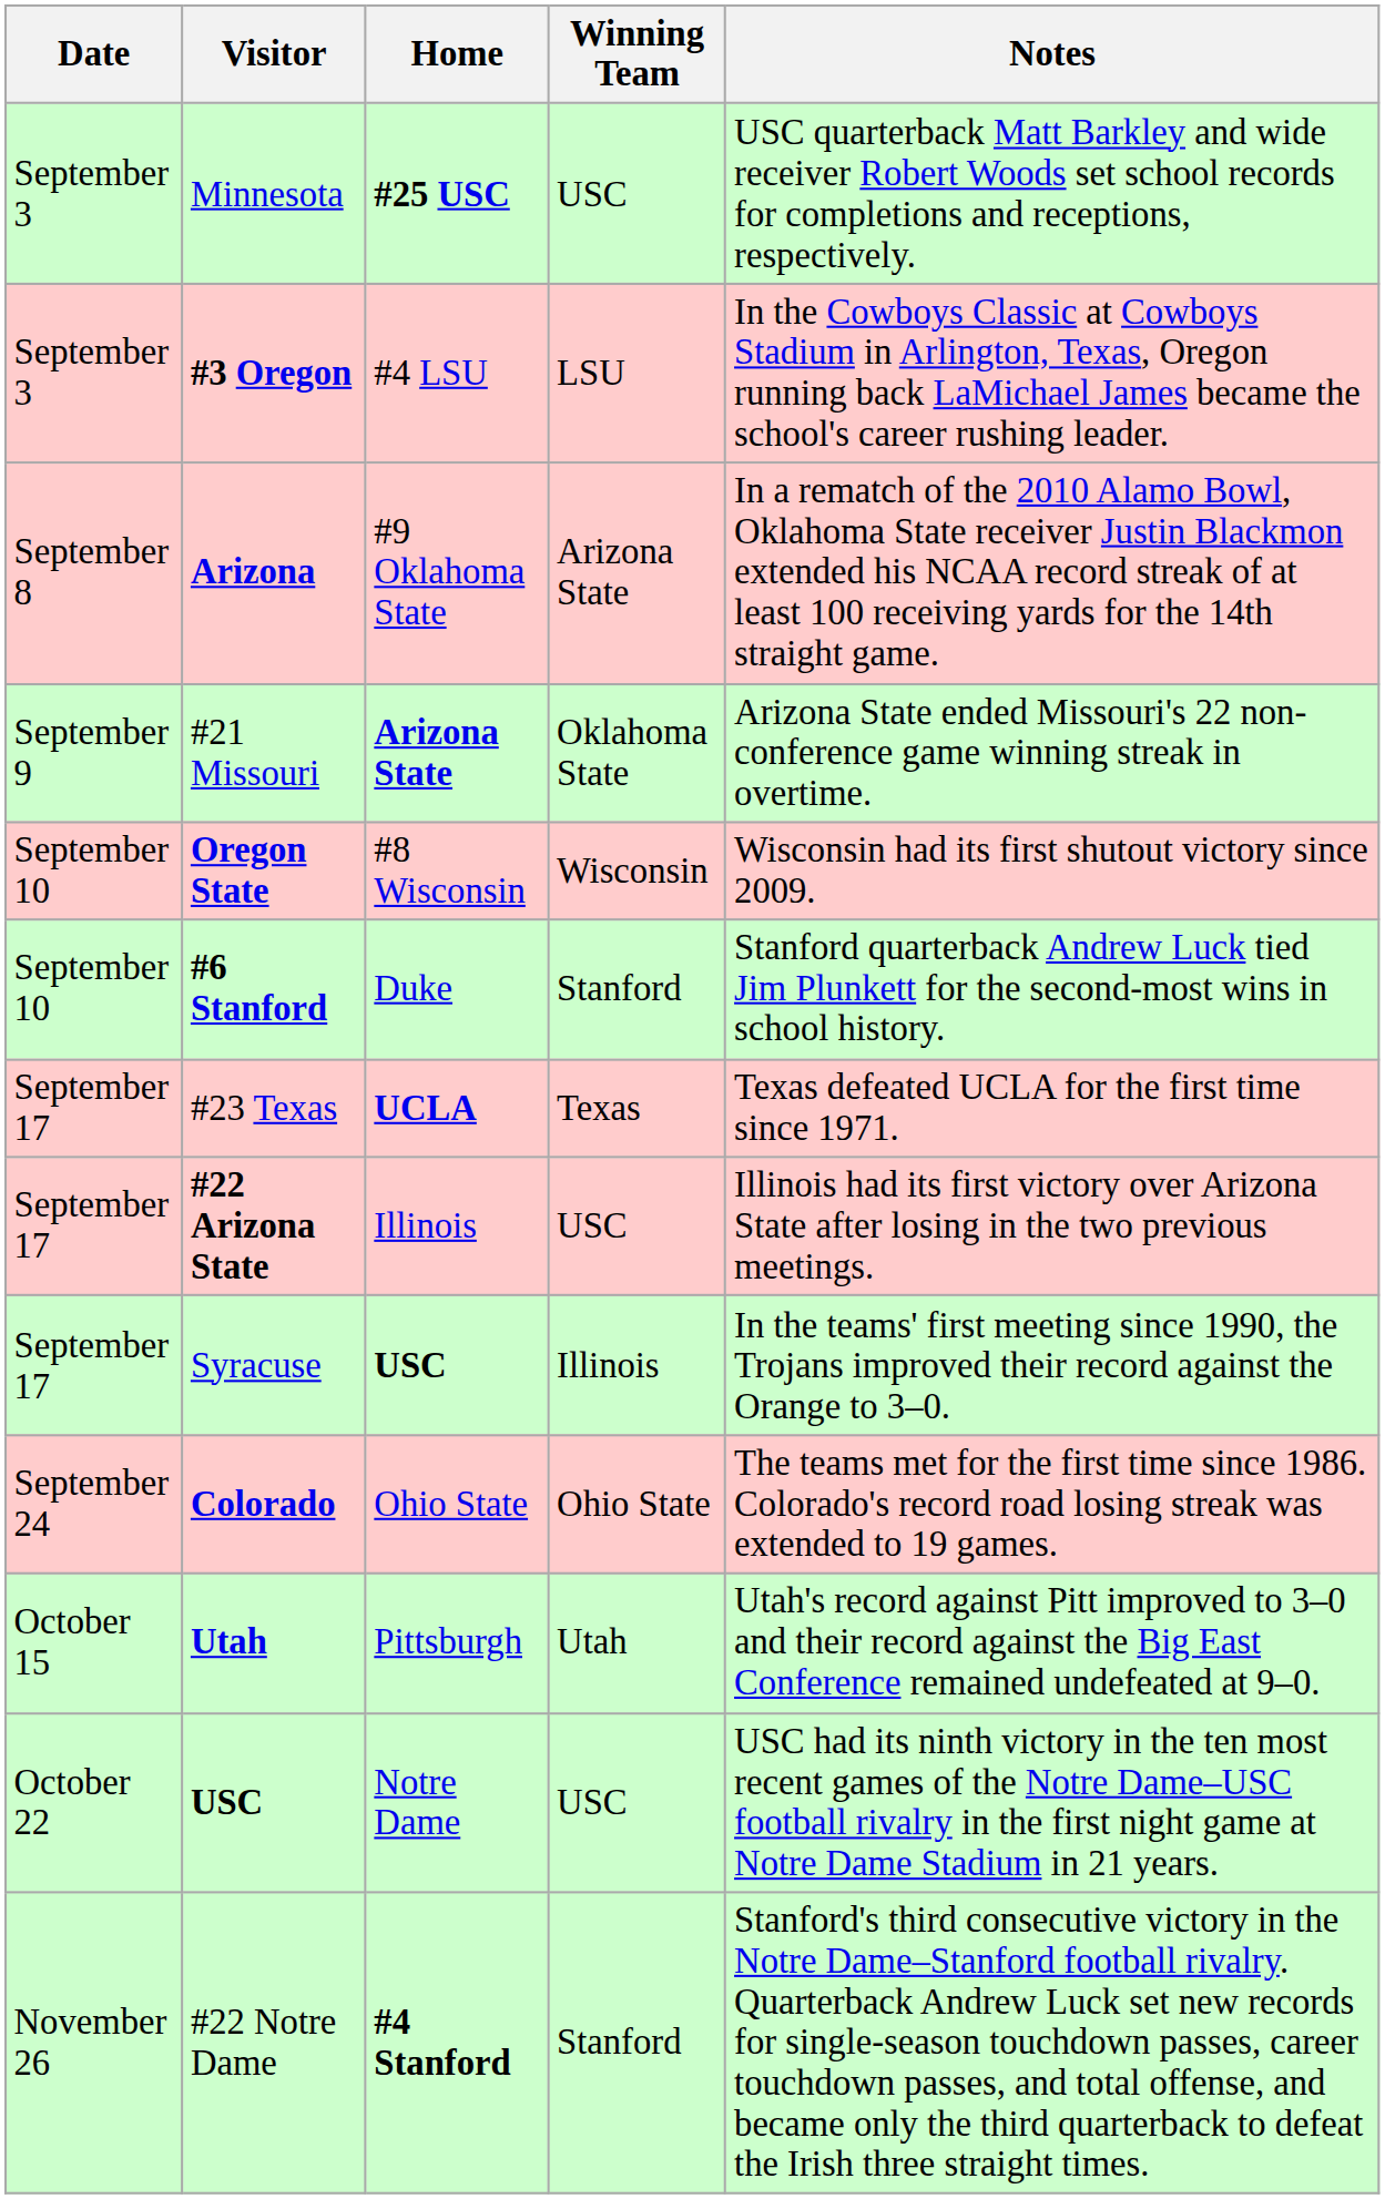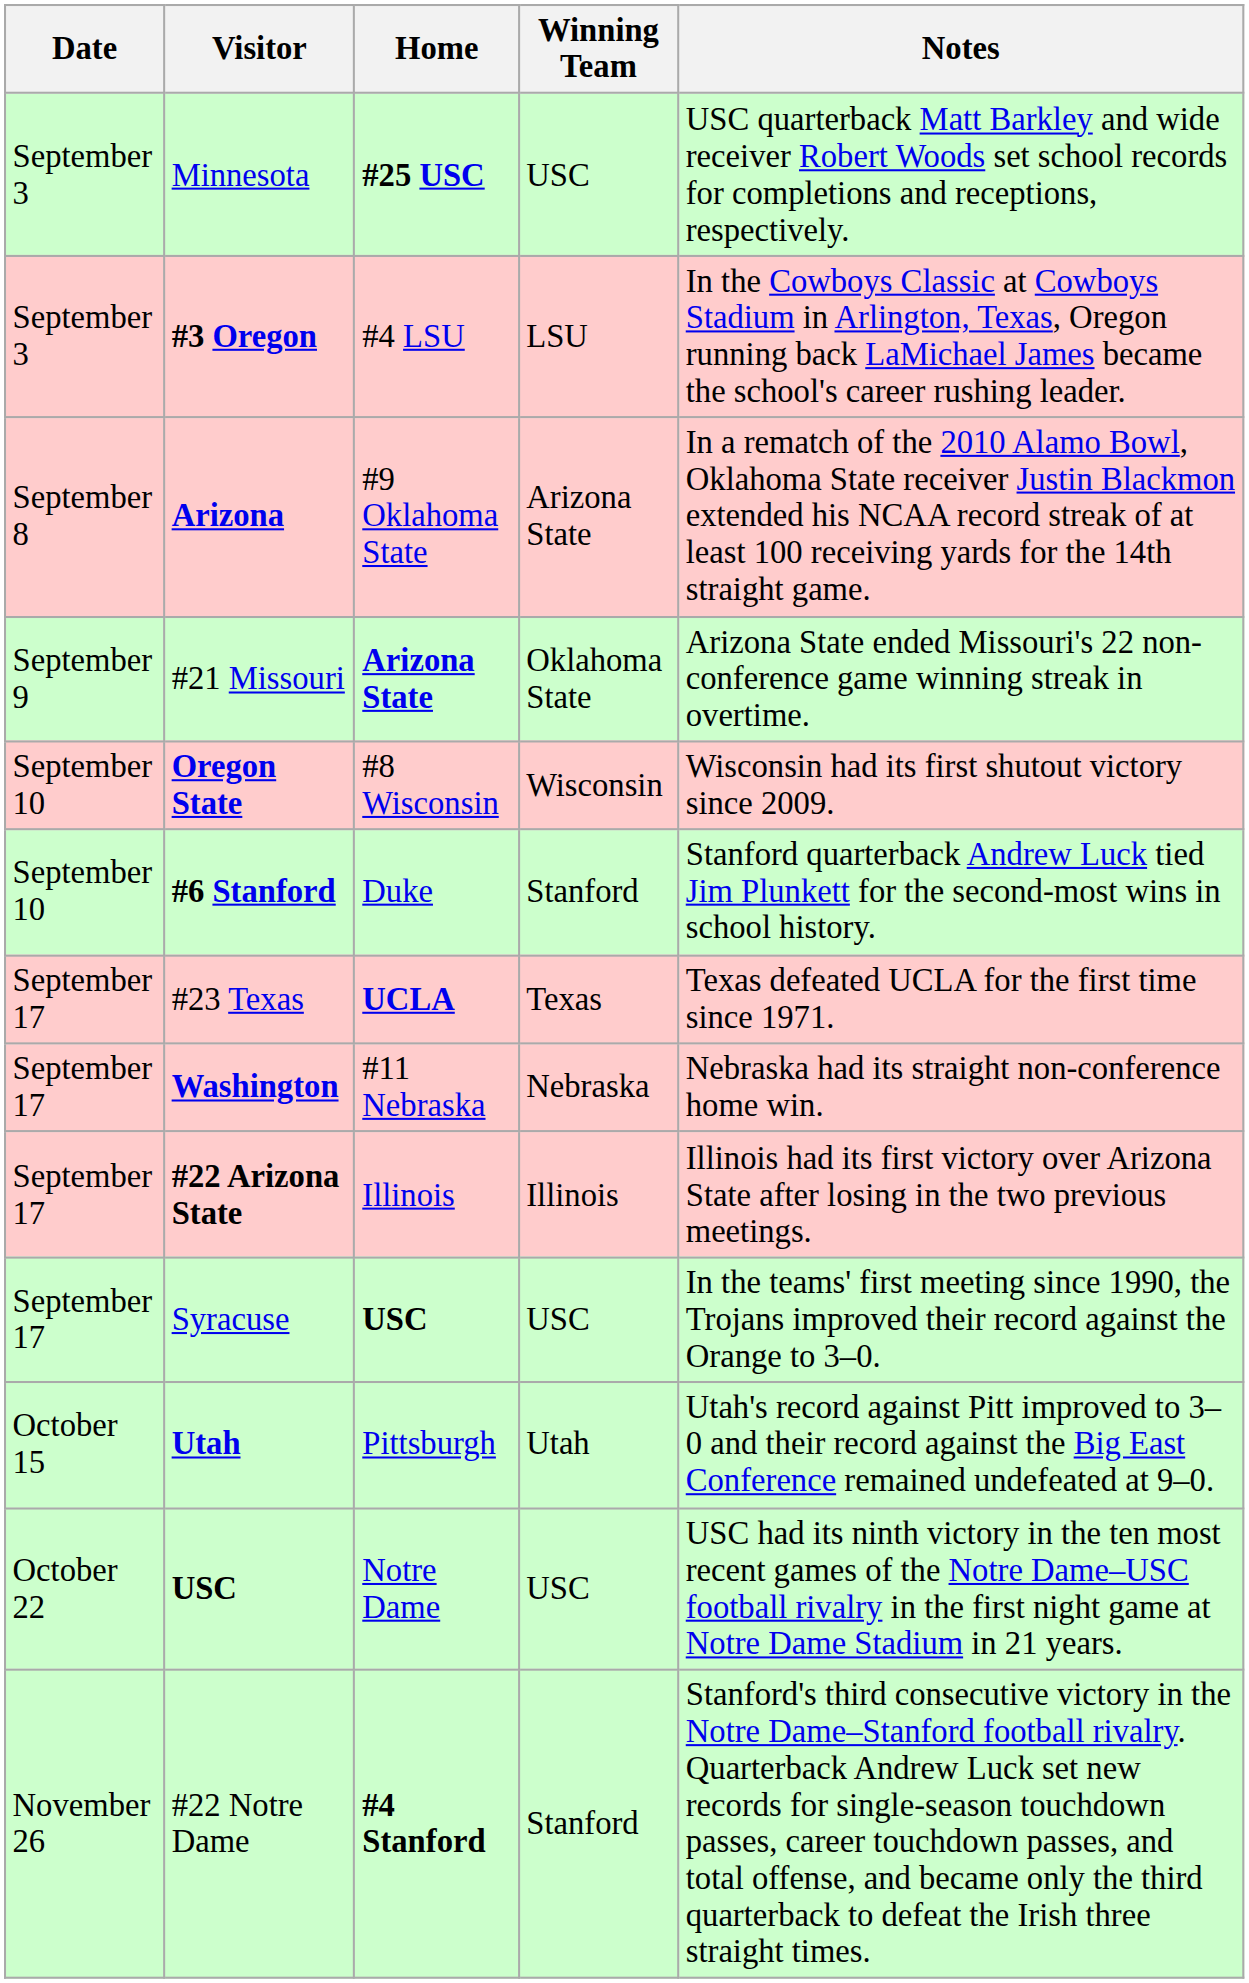+ row: September 17 | Washington | #11 Nebraska | Nebraska | Nebraska had its straight non-conference home win.
#22 Arizona State | Winning Team: USC -> Illinois
Syracuse | Winning Team: Illinois -> USC
- row: September 24 | Colorado | Ohio State | Ohio State | The teams met for the first time since 1986. Colorado's record road losing streak was extended to 19 games.
